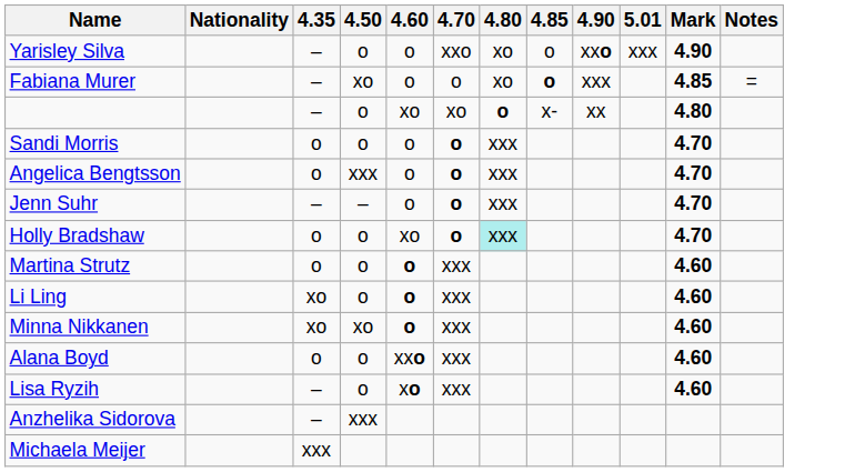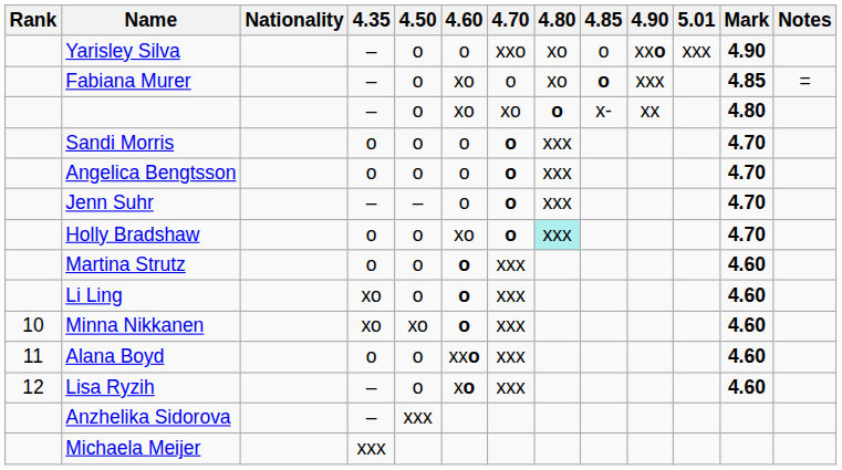+ column: Rank | 10 | 11 | 12
Fabiana Murer | 4.50: xo -> o
Fabiana Murer | 4.60: o -> xo
Angelica Bengtsson | 4.50: xxx -> o
